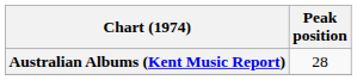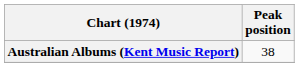Australian Albums (Kent Music Report) | Peak position: 28 -> 38
